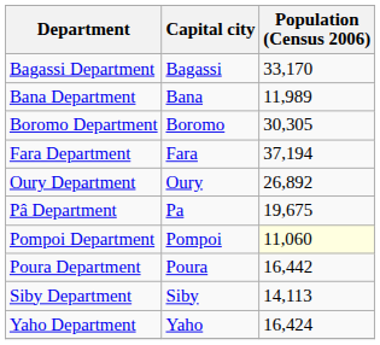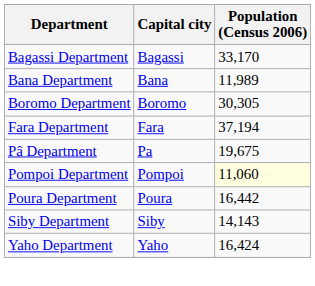- row: Oury Department | Oury | 26,892
Siby Department | Population (Census 2006): 14,113 -> 14,143
